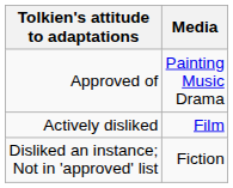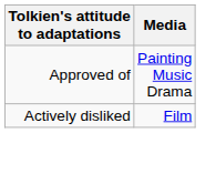- row: Disliked an instance; Not in 'approved' list | Fiction
